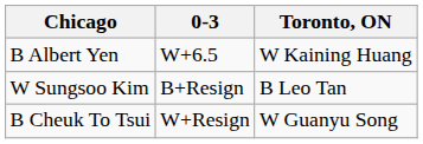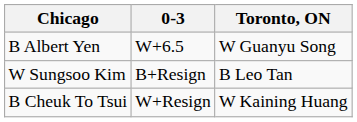B Albert Yen | Toronto, ON: W Kaining Huang -> W Guanyu Song
B Cheuk To Tsui | Toronto, ON: W Guanyu Song -> W Kaining Huang
